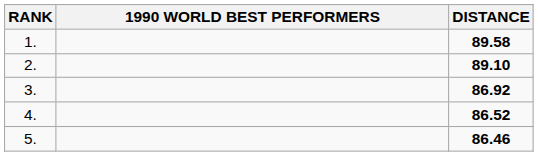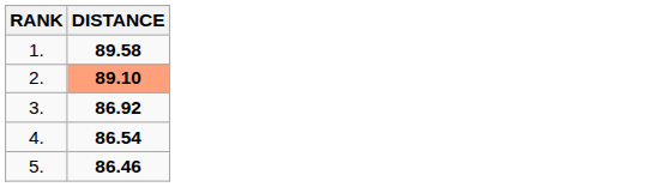- column: 1990 WORLD BEST PERFORMERS
2. | DISTANCE: no background -> lightsalmon background
4. | DISTANCE: 86.52 -> 86.54
